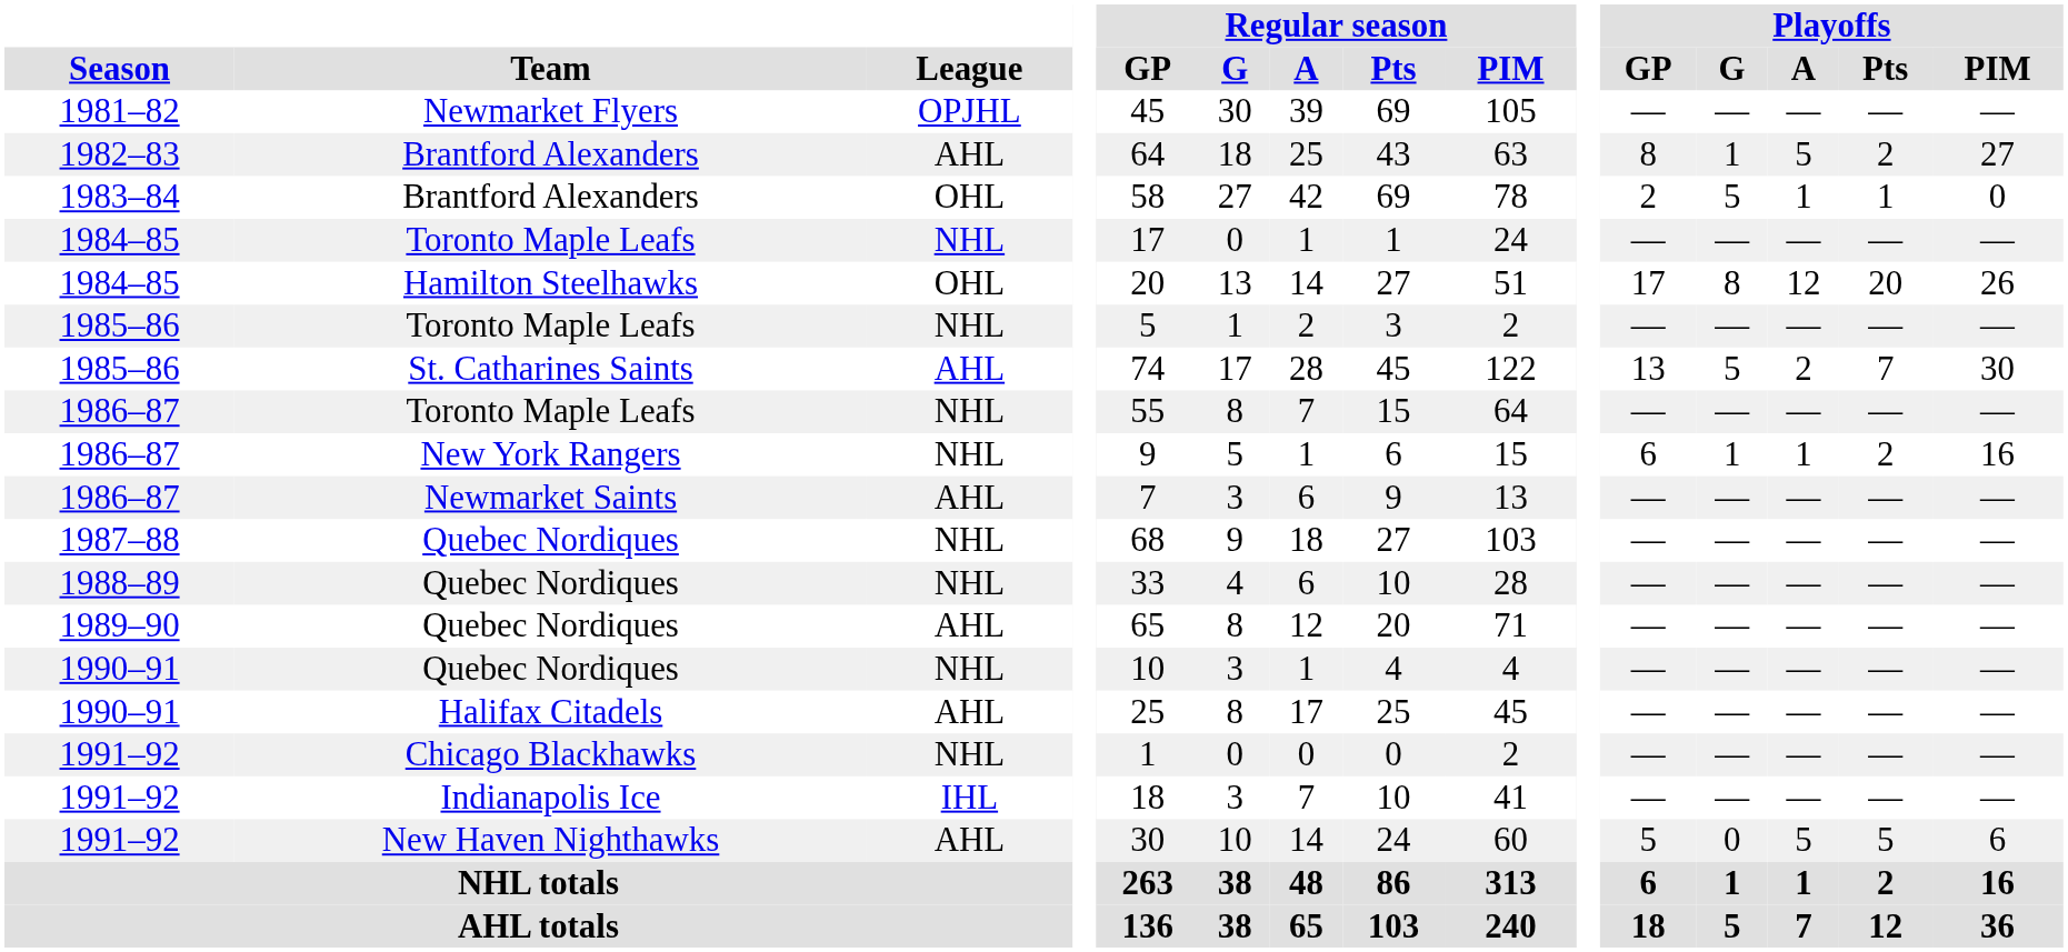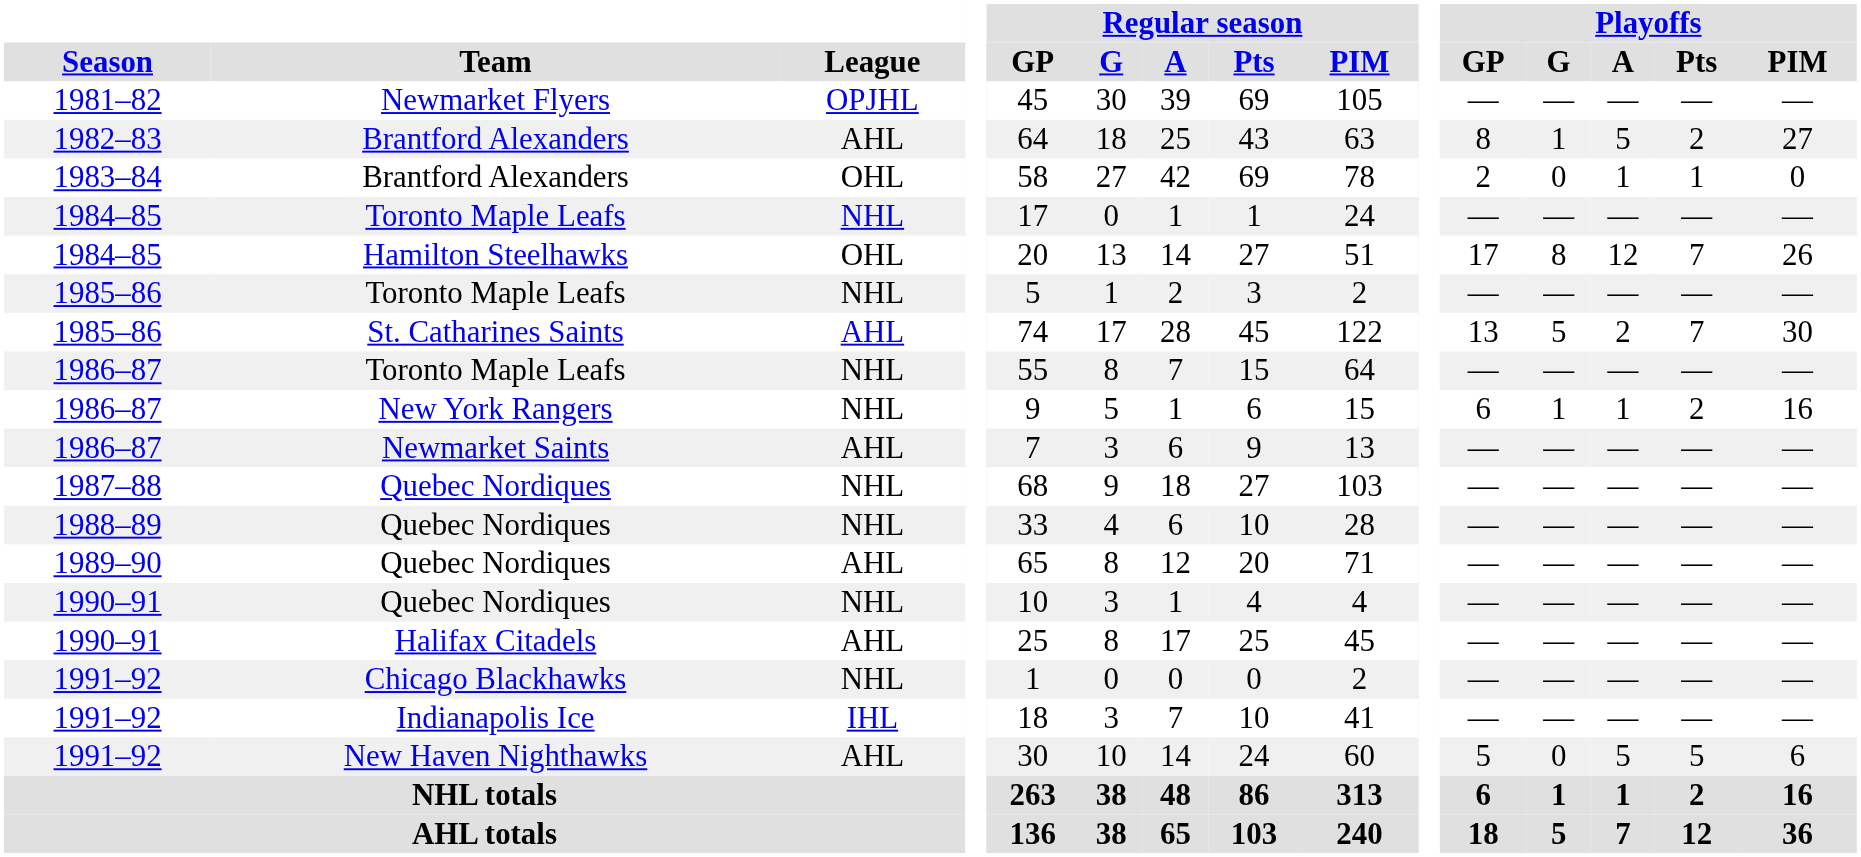1983–84 / Brantford Alexanders | Playoffs / G: 5 -> 0
Hamilton Steelhawks | Playoffs / Pts: 20 -> 7
